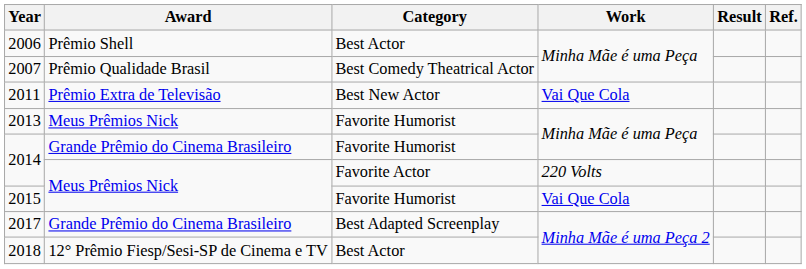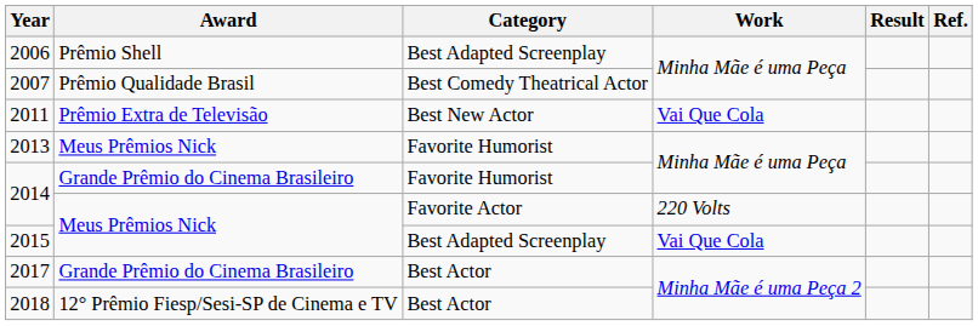2006 | Category: Best Actor -> Best Adapted Screenplay
2015 | Category: Favorite Humorist -> Best Adapted Screenplay
2017 | Category: Best Adapted Screenplay -> Best Actor
